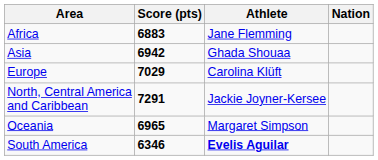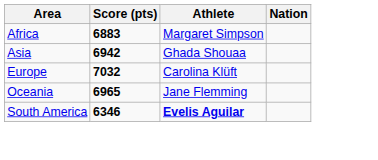Africa | Athlete: Jane Flemming -> Margaret Simpson
Europe | Score (pts): 7029 -> 7032
- row: North, Central America and Caribbean | 7291 | Jackie Joyner-Kersee
Oceania | Athlete: Margaret Simpson -> Jane Flemming
